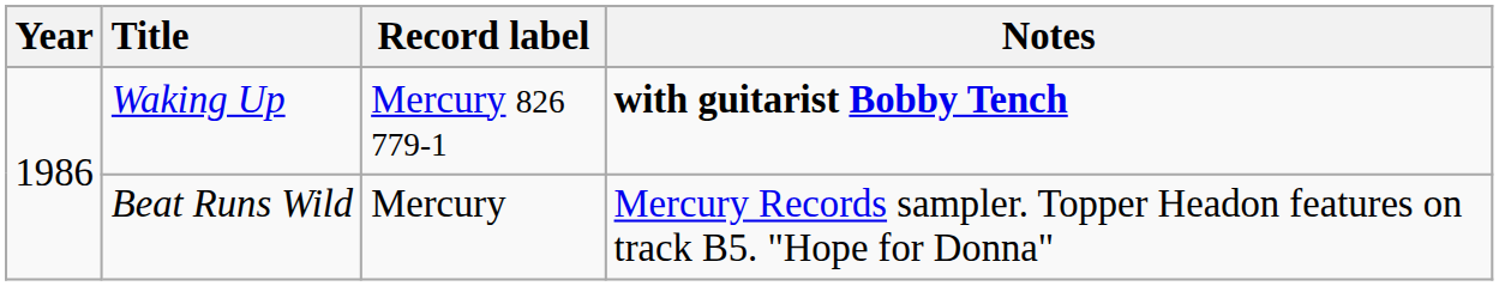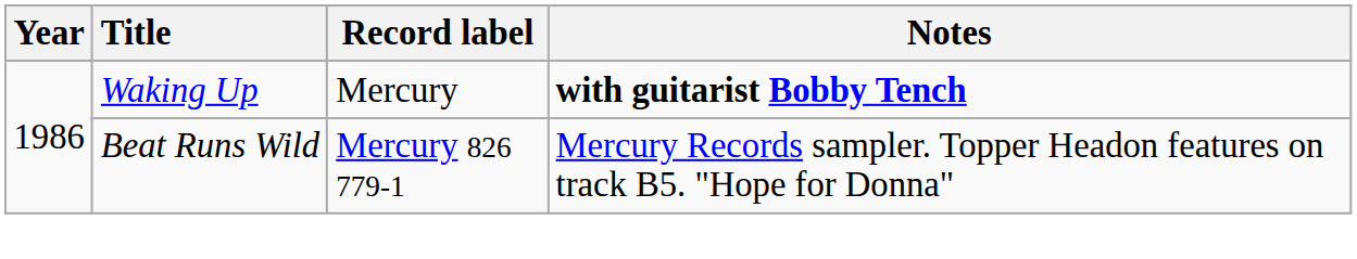Waking Up | Record label: Mercury 826 779-1 -> Mercury
Beat Runs Wild | Record label: Mercury -> Mercury 826 779-1
